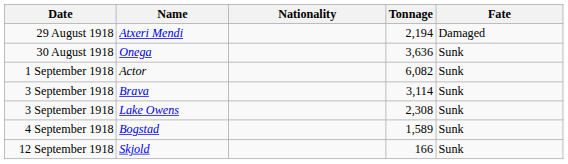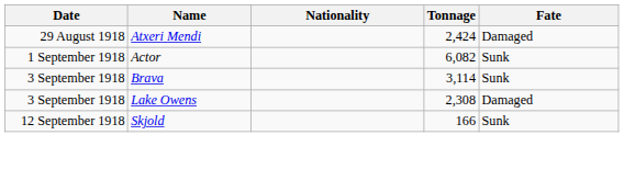Atxeri Mendi | Tonnage: 2,194 -> 2,424
- row: 30 August 1918 | Onega | 3,636 | Sunk
Lake Owens | Fate: Sunk -> Damaged
- row: 4 September 1918 | Bogstad | 1,589 | Sunk
